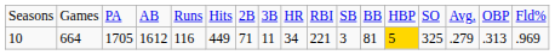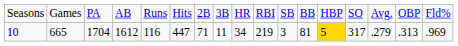10 | column 2: 664 -> 665
10 | column 3: 1705 -> 1704
10 | column 6: 449 -> 447
10 | column 10: 221 -> 219
10 | column 14: 325 -> 317
